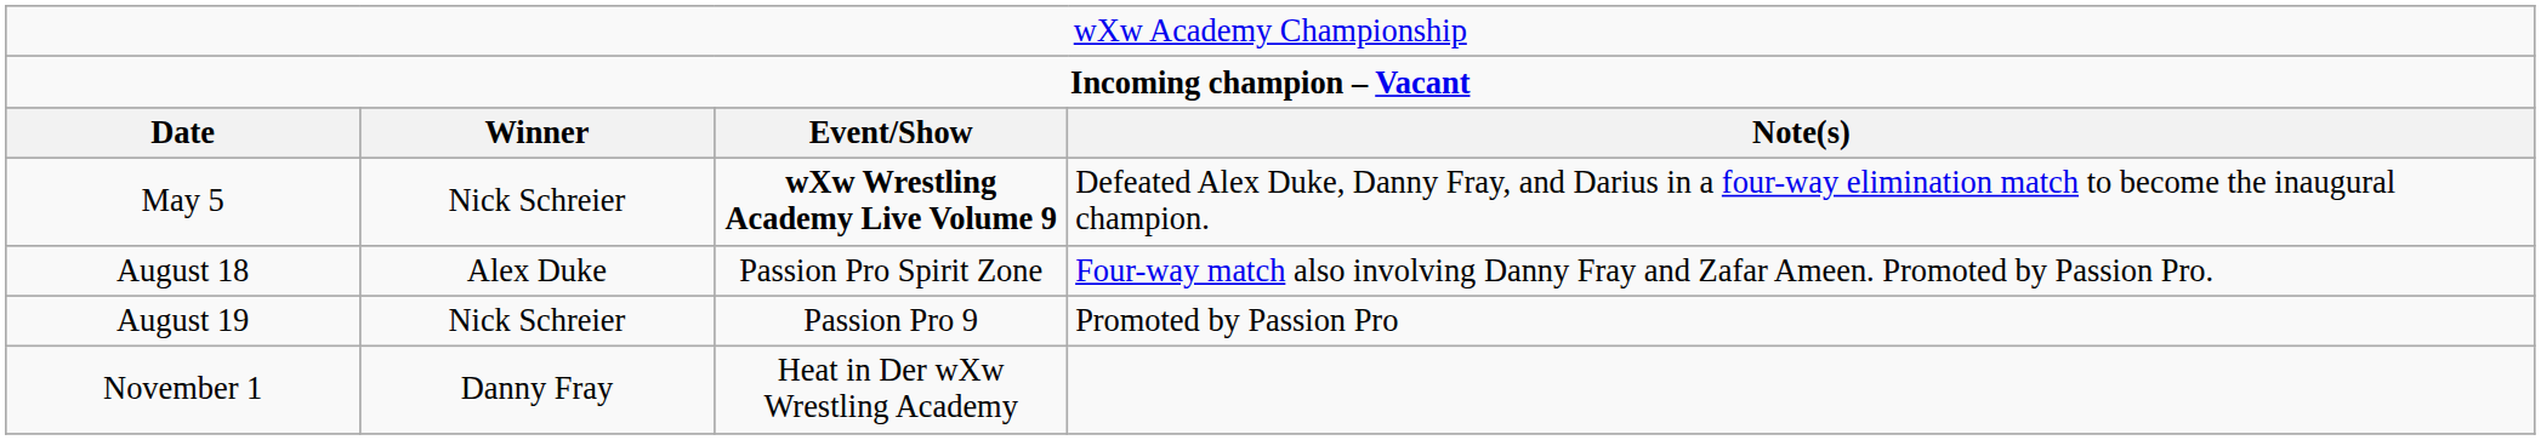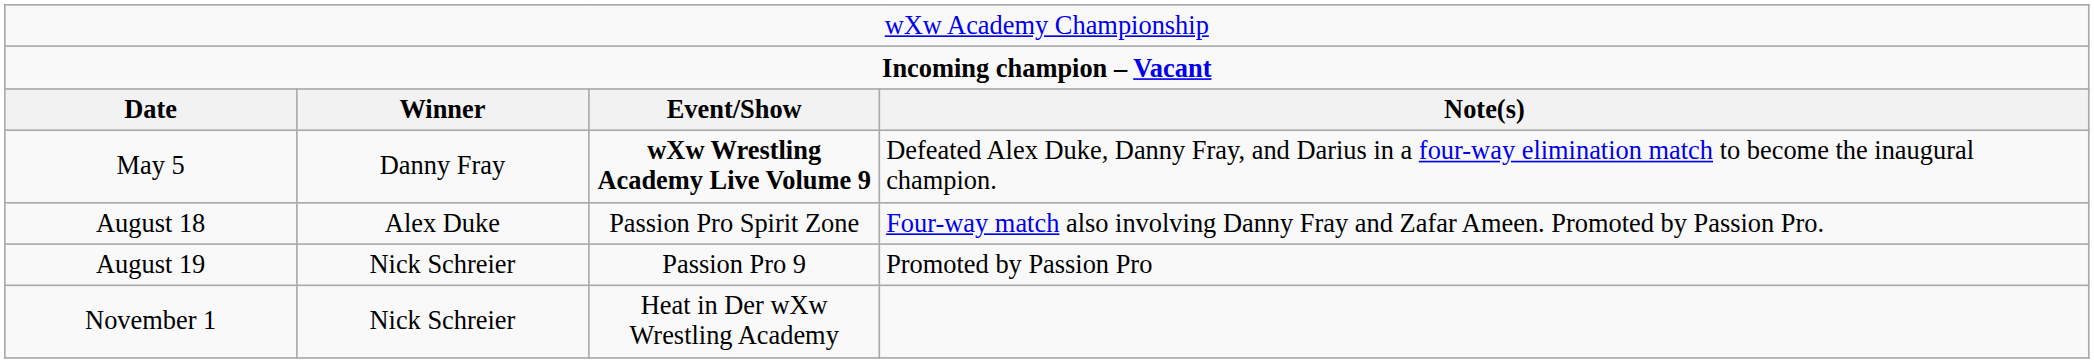May 5 | column 2: Nick Schreier -> Danny Fray
November 1 | column 2: Danny Fray -> Nick Schreier
